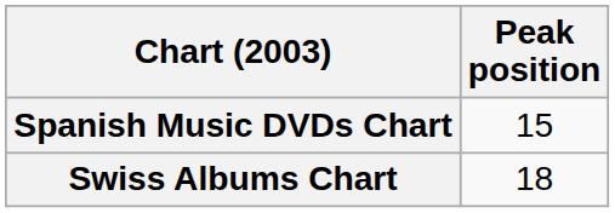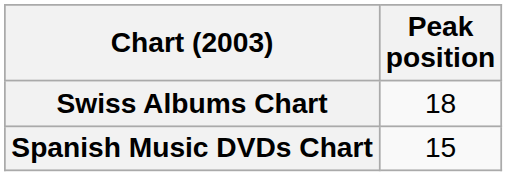rows swapped: Spanish Music DVDs Chart <-> Swiss Albums Chart
